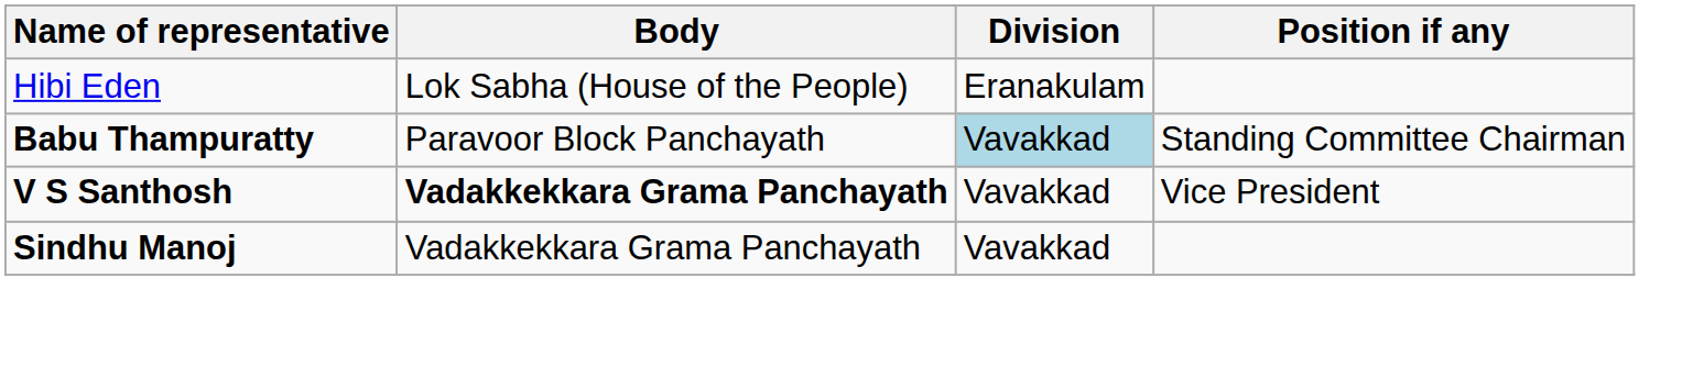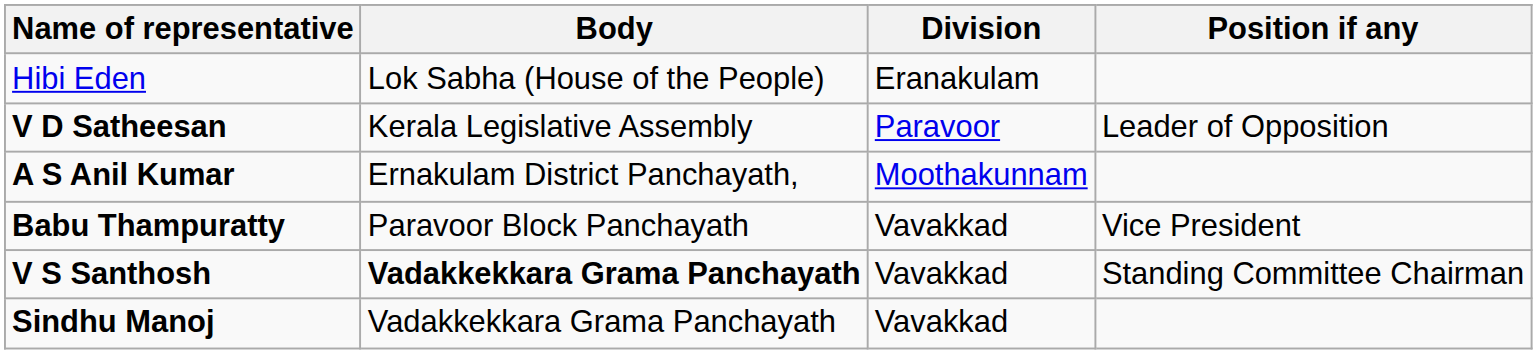+ row: V D Satheesan | Kerala Legislative Assembly | Paravoor | Leader of Opposition
+ row: A S Anil Kumar | Ernakulam District Panchayath, | Moothakunnam
Babu Thampuratty | Division: lightblue background -> no background
Babu Thampuratty | Position if any: Standing Committee Chairman -> Vice President
V S Santhosh | Position if any: Vice President -> Standing Committee Chairman
